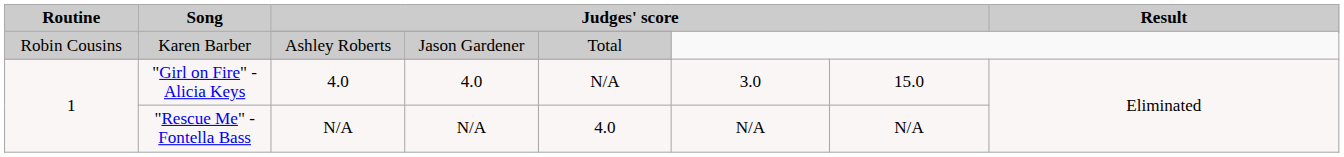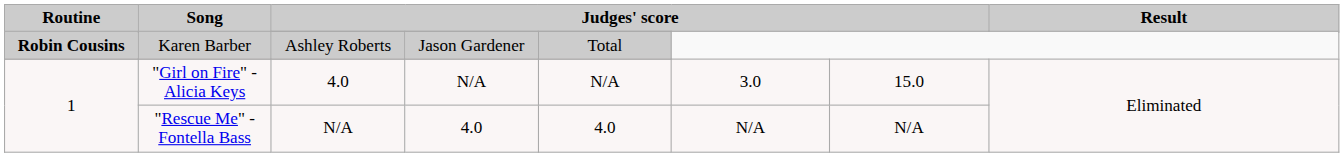Karen Barber | Routine: normal -> bold
"Girl on Fire" - Alicia Keys | column 4: 4.0 -> N/A
"Rescue Me" - Fontella Bass | column 4: N/A -> 4.0
